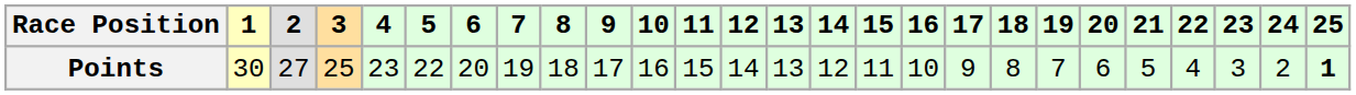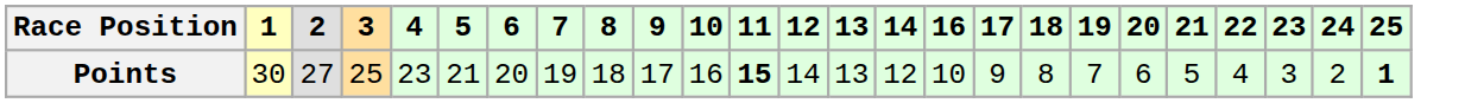- column: 15 | 11
Points | 5: 22 -> 21
Points | 11: normal -> bold
